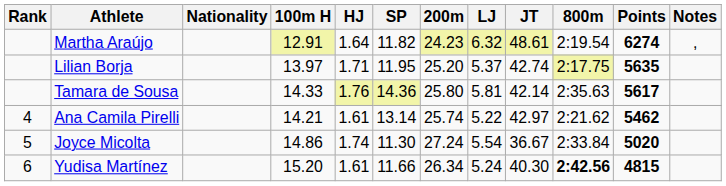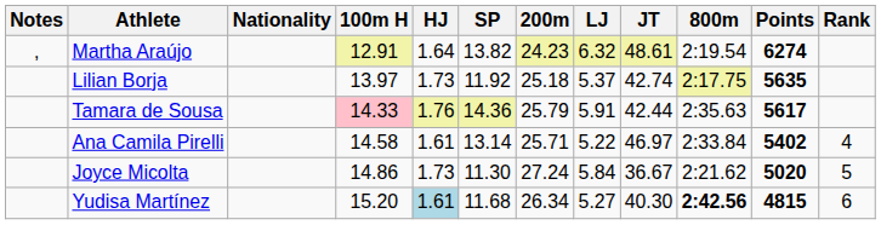columns swapped: Rank <-> Notes
Martha Araújo | SP: 11.82 -> 13.82
Lilian Borja | HJ: 1.71 -> 1.73
Lilian Borja | SP: 11.95 -> 11.92
Lilian Borja | 200m: 25.20 -> 25.18
Tamara de Sousa | 100m H: no background -> pink background
Tamara de Sousa | 200m: 25.80 -> 25.79
Tamara de Sousa | LJ: 5.81 -> 5.91
Tamara de Sousa | JT: 42.14 -> 42.44
Ana Camila Pirelli | 100m H: 14.21 -> 14.58
Ana Camila Pirelli | 200m: 25.74 -> 25.71
Ana Camila Pirelli | JT: 42.97 -> 46.97
Ana Camila Pirelli | 800m: 2:21.62 -> 2:33.84
Ana Camila Pirelli | Points: 5462 -> 5402
Joyce Micolta | HJ: 1.74 -> 1.73
Joyce Micolta | LJ: 5.54 -> 5.84
Joyce Micolta | 800m: 2:33.84 -> 2:21.62
Yudisa Martínez | HJ: no background -> lightblue background
Yudisa Martínez | SP: 11.66 -> 11.68
Yudisa Martínez | LJ: 5.24 -> 5.27
